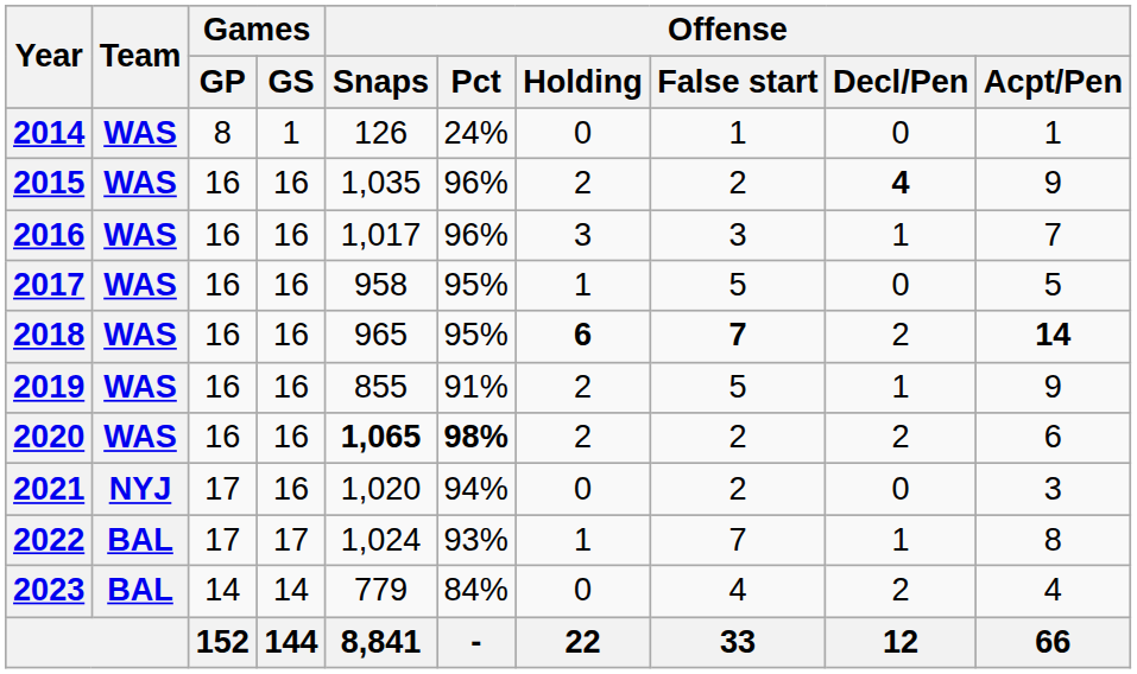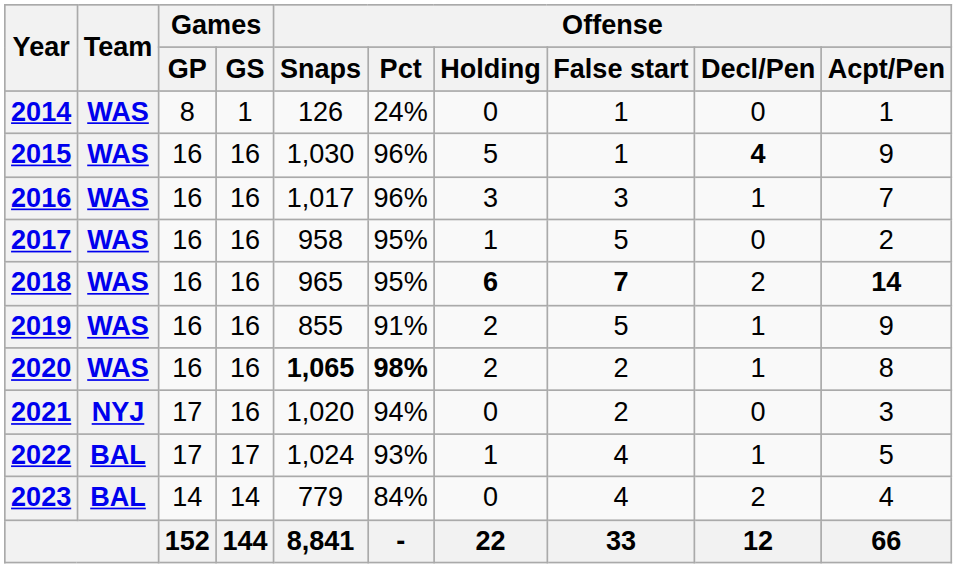2015 | Offense / Snaps: 1,035 -> 1,030
2015 | Offense / Holding: 2 -> 5
2015 | Offense / False start: 2 -> 1
2017 | Offense / Acpt/Pen: 5 -> 2
2020 | Offense / Decl/Pen: 2 -> 1
2020 | Offense / Acpt/Pen: 6 -> 8
2022 | Offense / False start: 7 -> 4
2022 | Offense / Acpt/Pen: 8 -> 5
